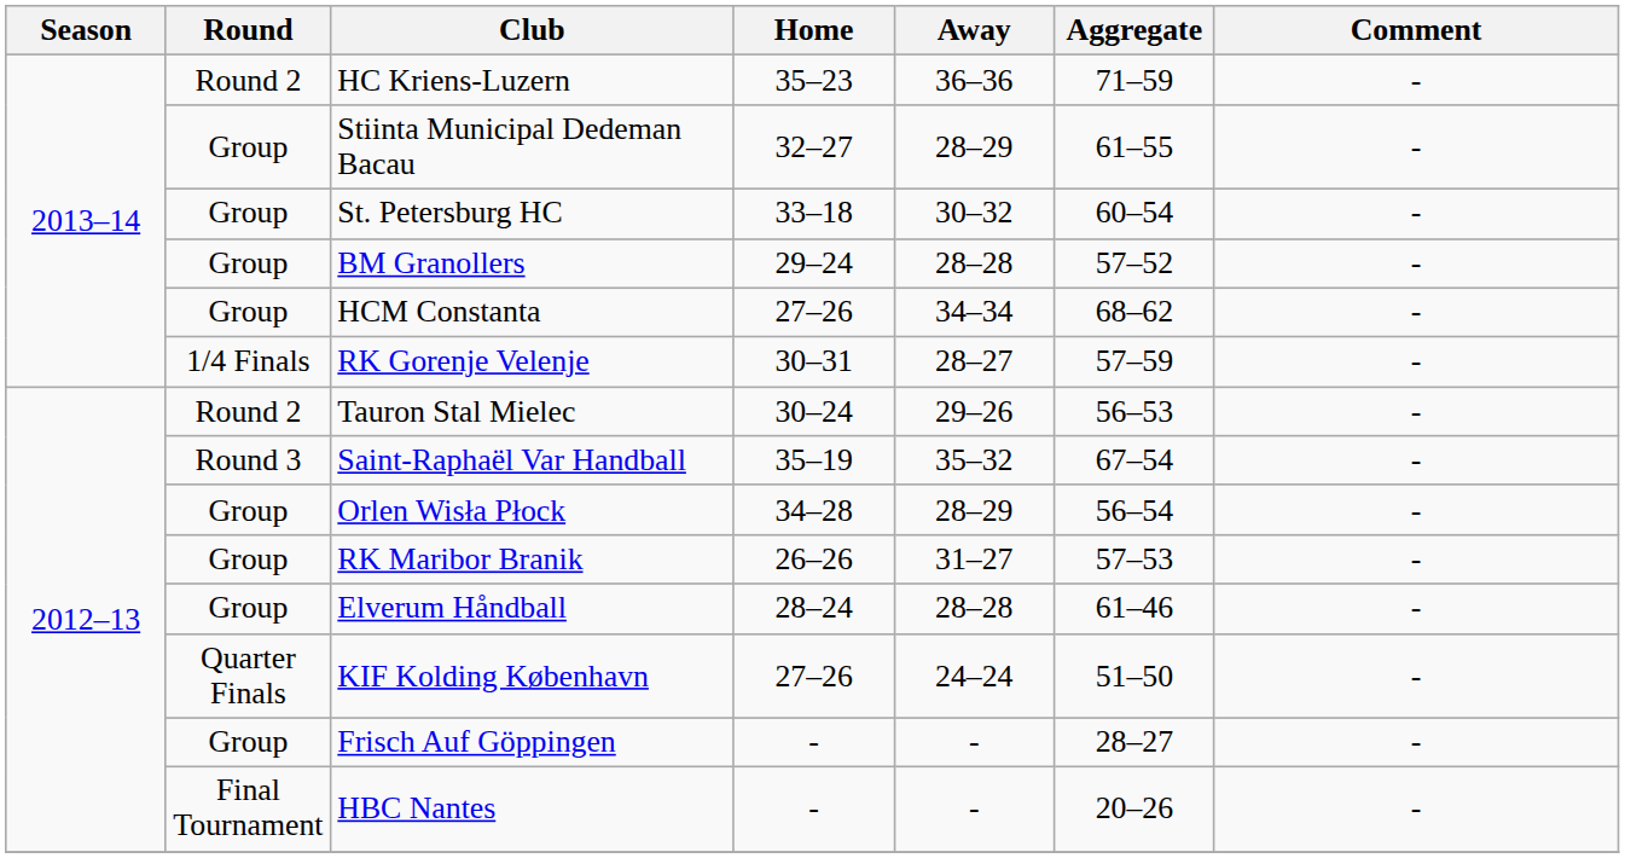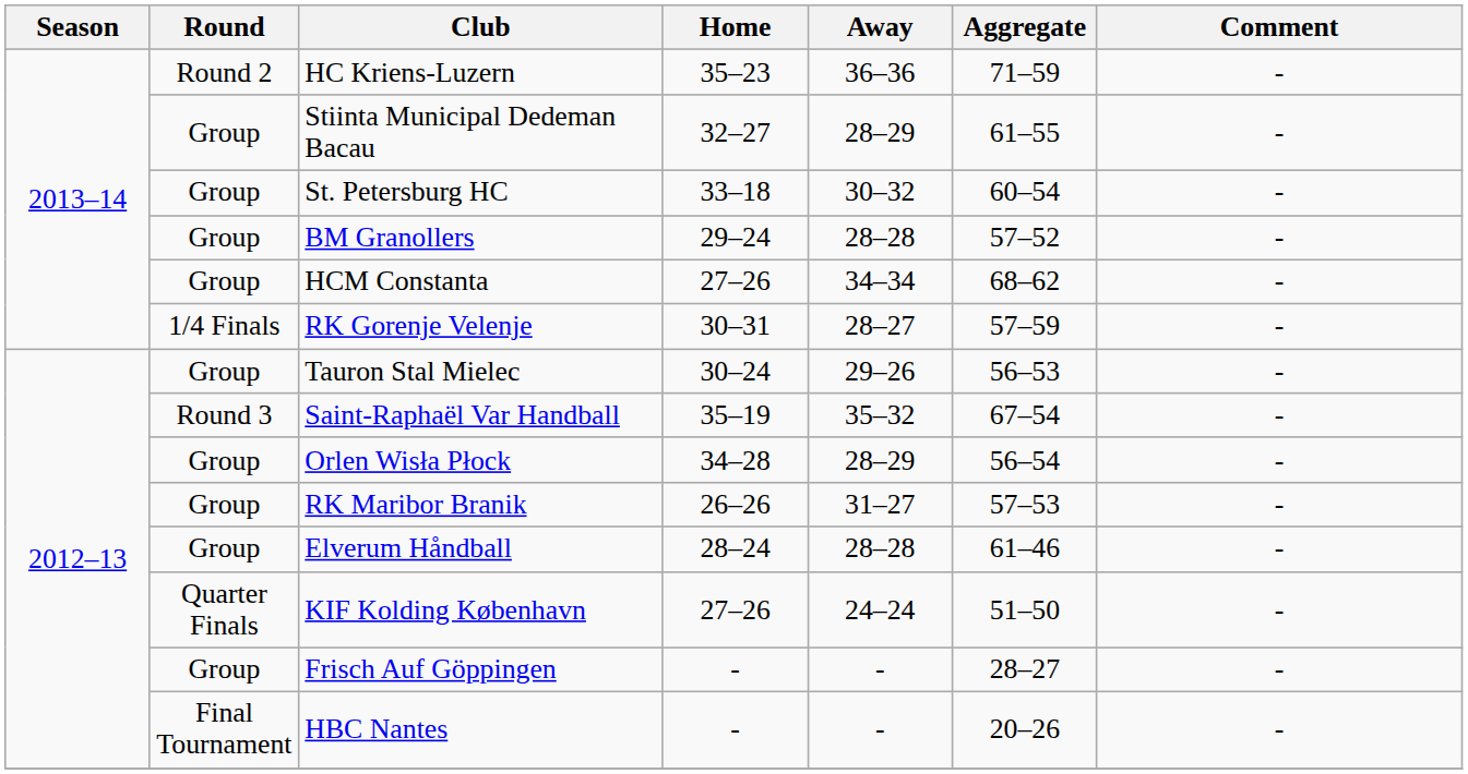Tauron Stal Mielec | Round: Round 2 -> Group
